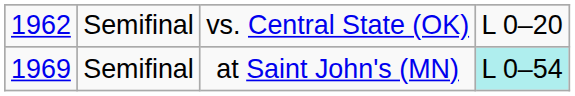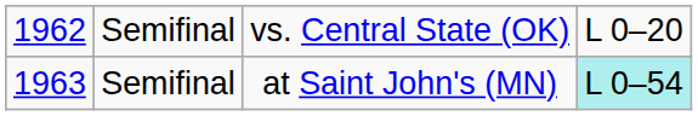Semifinal / at Saint John's (MN) | column 1: 1969 -> 1963
